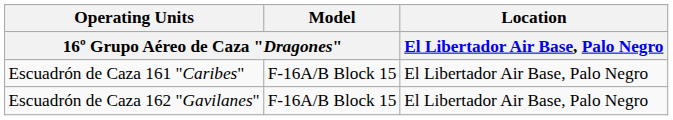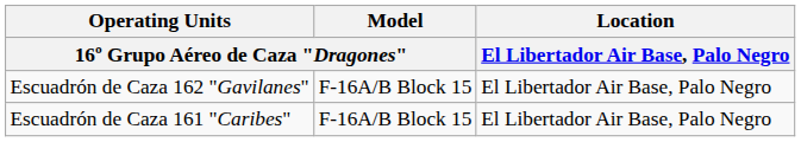rows swapped: Escuadrón de Caza 161 "Caribes" <-> Escuadrón de Caza 162 "Gavilanes"
